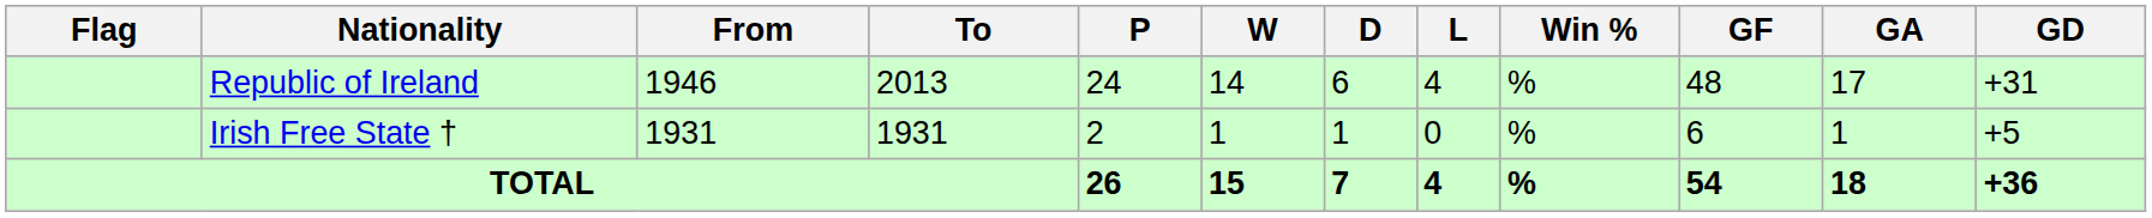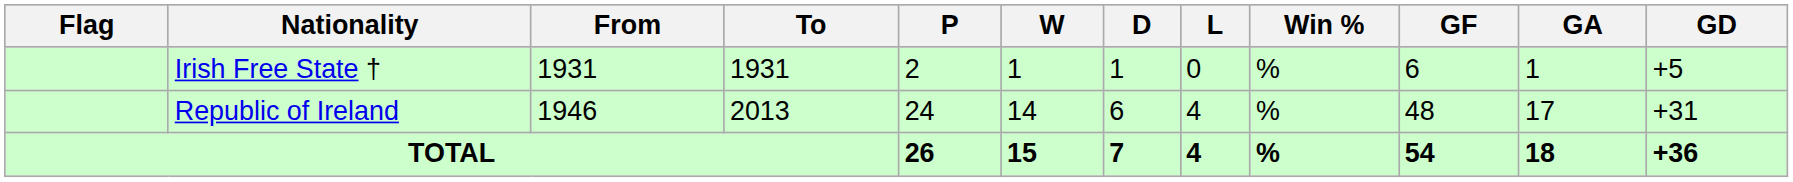rows swapped: Irish Free State † <-> Republic of Ireland
